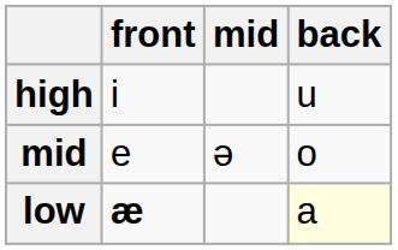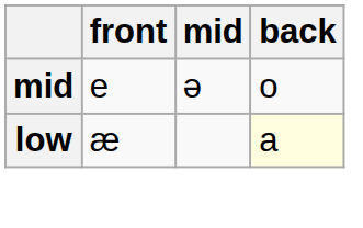- row: high | i | u
low | front: bold -> normal
